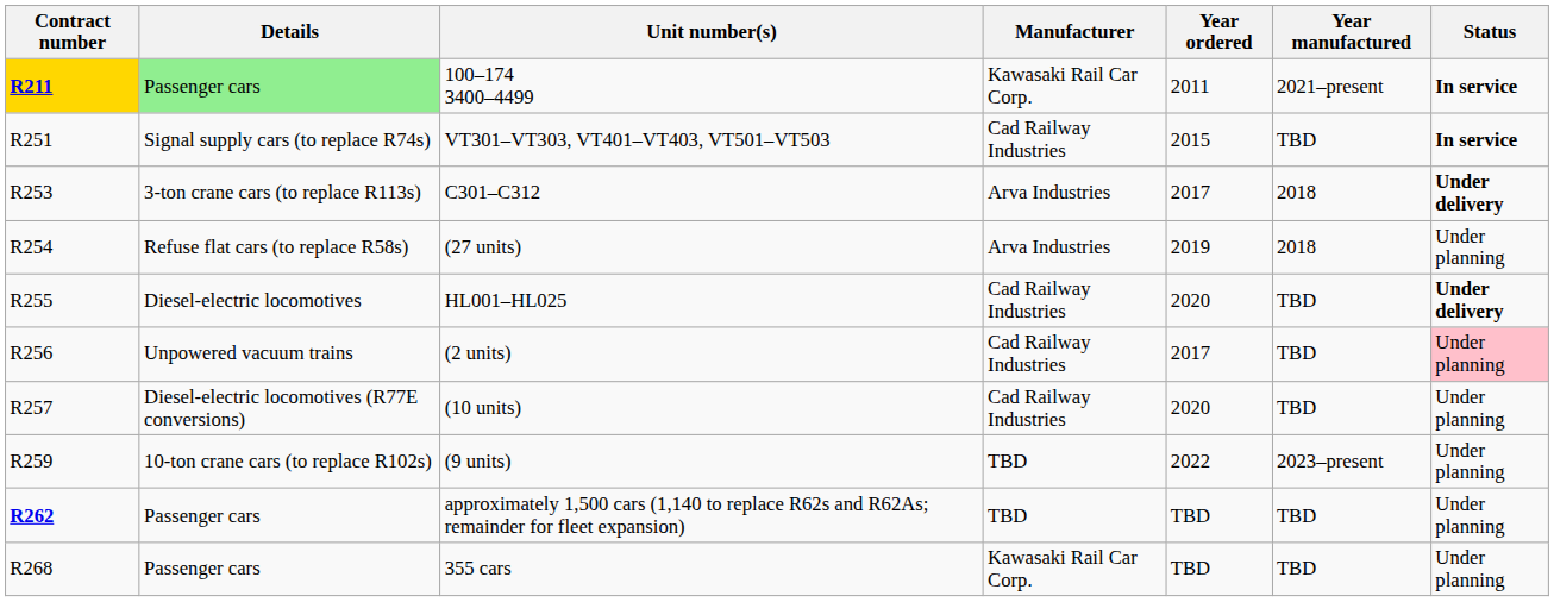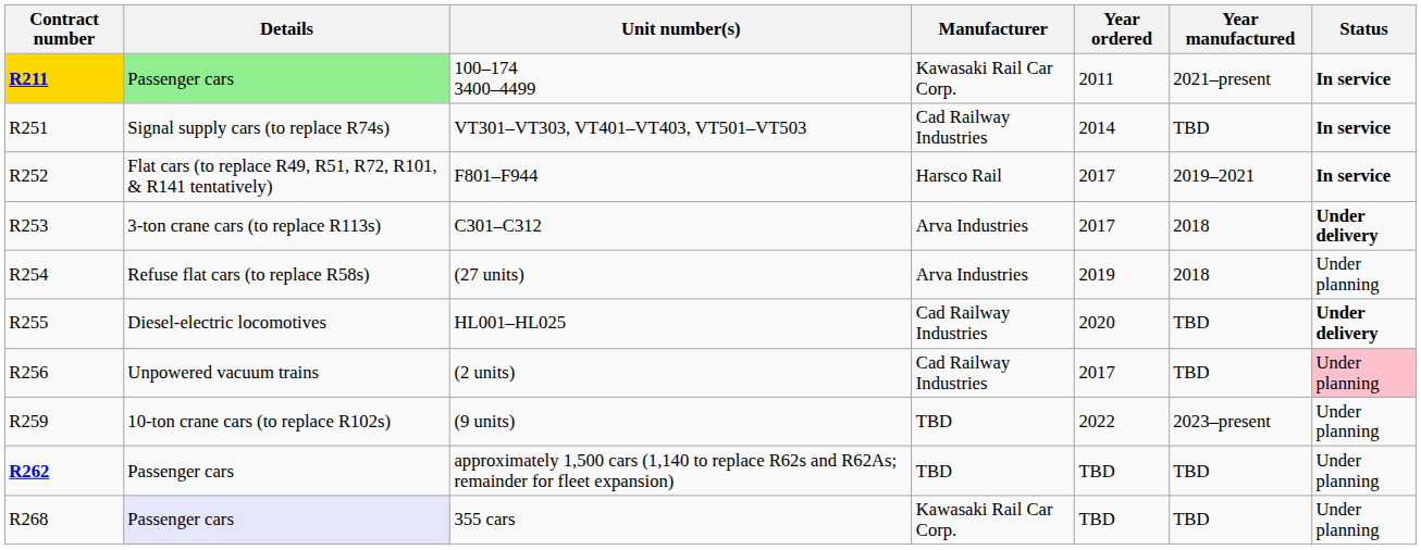VT301–VT303, VT401–VT403, VT501–VT503 | Year ordered: 2015 -> 2014
+ row: R252 | Flat cars (to replace R49, R51, R72, R101, & R141 tentatively) | F801–F944 | Harsco Rail | 2017 | 2019–2021 | In service
- row: R257 | Diesel-electric locomotives (R77E conversions) | (10 units) | Cad Railway Industries | 2020 | TBD | Under planning
355 cars | Details: no background -> lavender background
